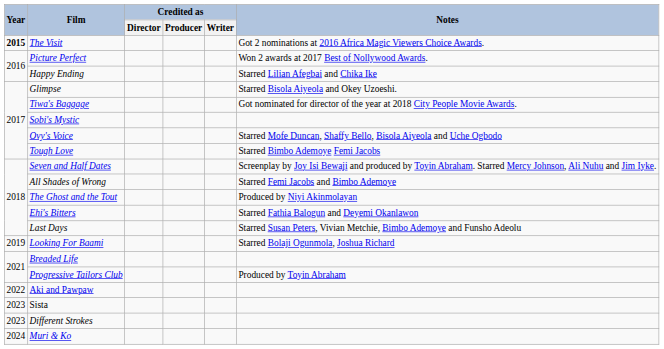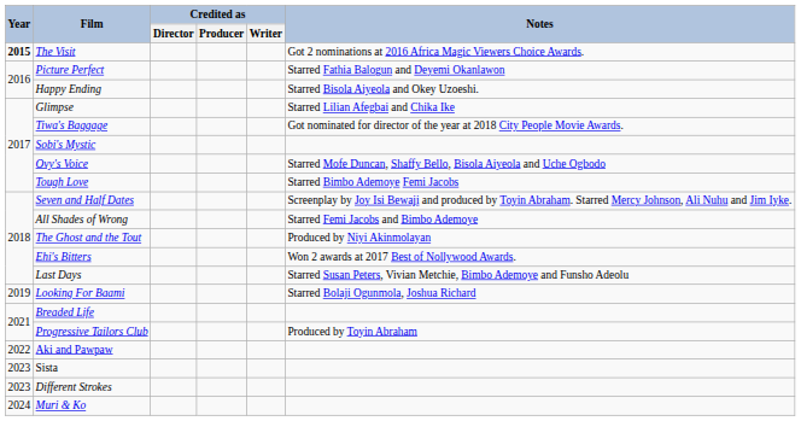Picture Perfect | Notes: Won 2 awards at 2017 Best of Nollywood Awards. -> Starred Fathia Balogun and Deyemi Okanlawon
Happy Ending | Notes: Starred Lilian Afegbai and Chika Ike -> Starred Bisola Aiyeola and Okey Uzoeshi.
Glimpse | Notes: Starred Bisola Aiyeola and Okey Uzoeshi. -> Starred Lilian Afegbai and Chika Ike
Ehi's Bitters | Notes: Starred Fathia Balogun and Deyemi Okanlawon -> Won 2 awards at 2017 Best of Nollywood Awards.
